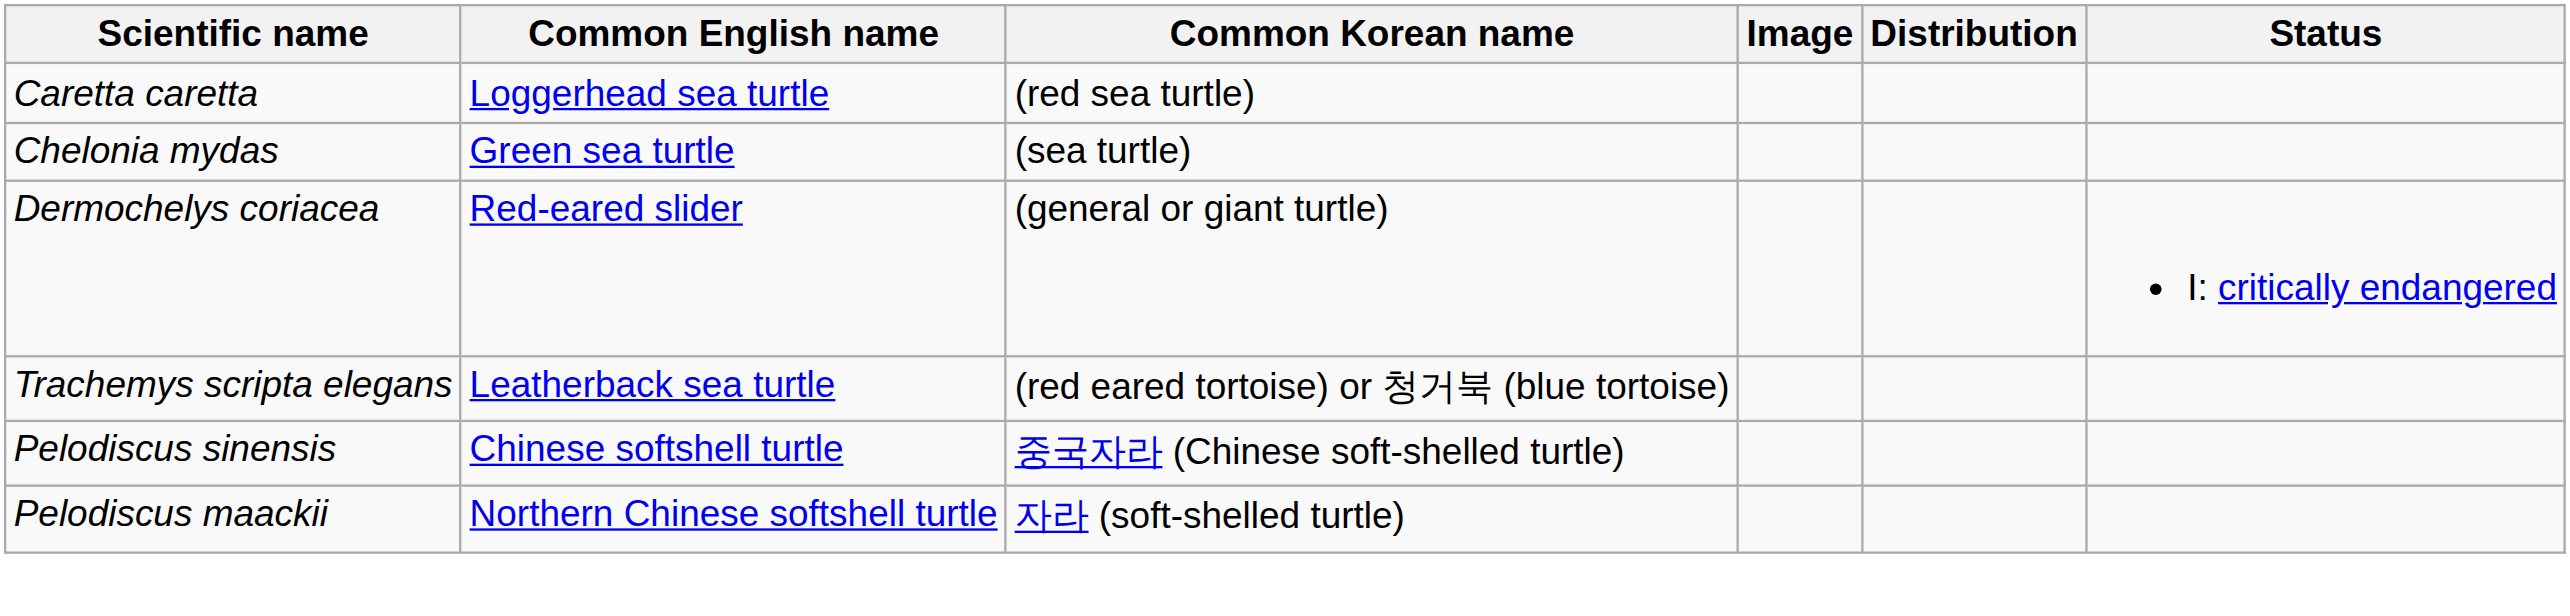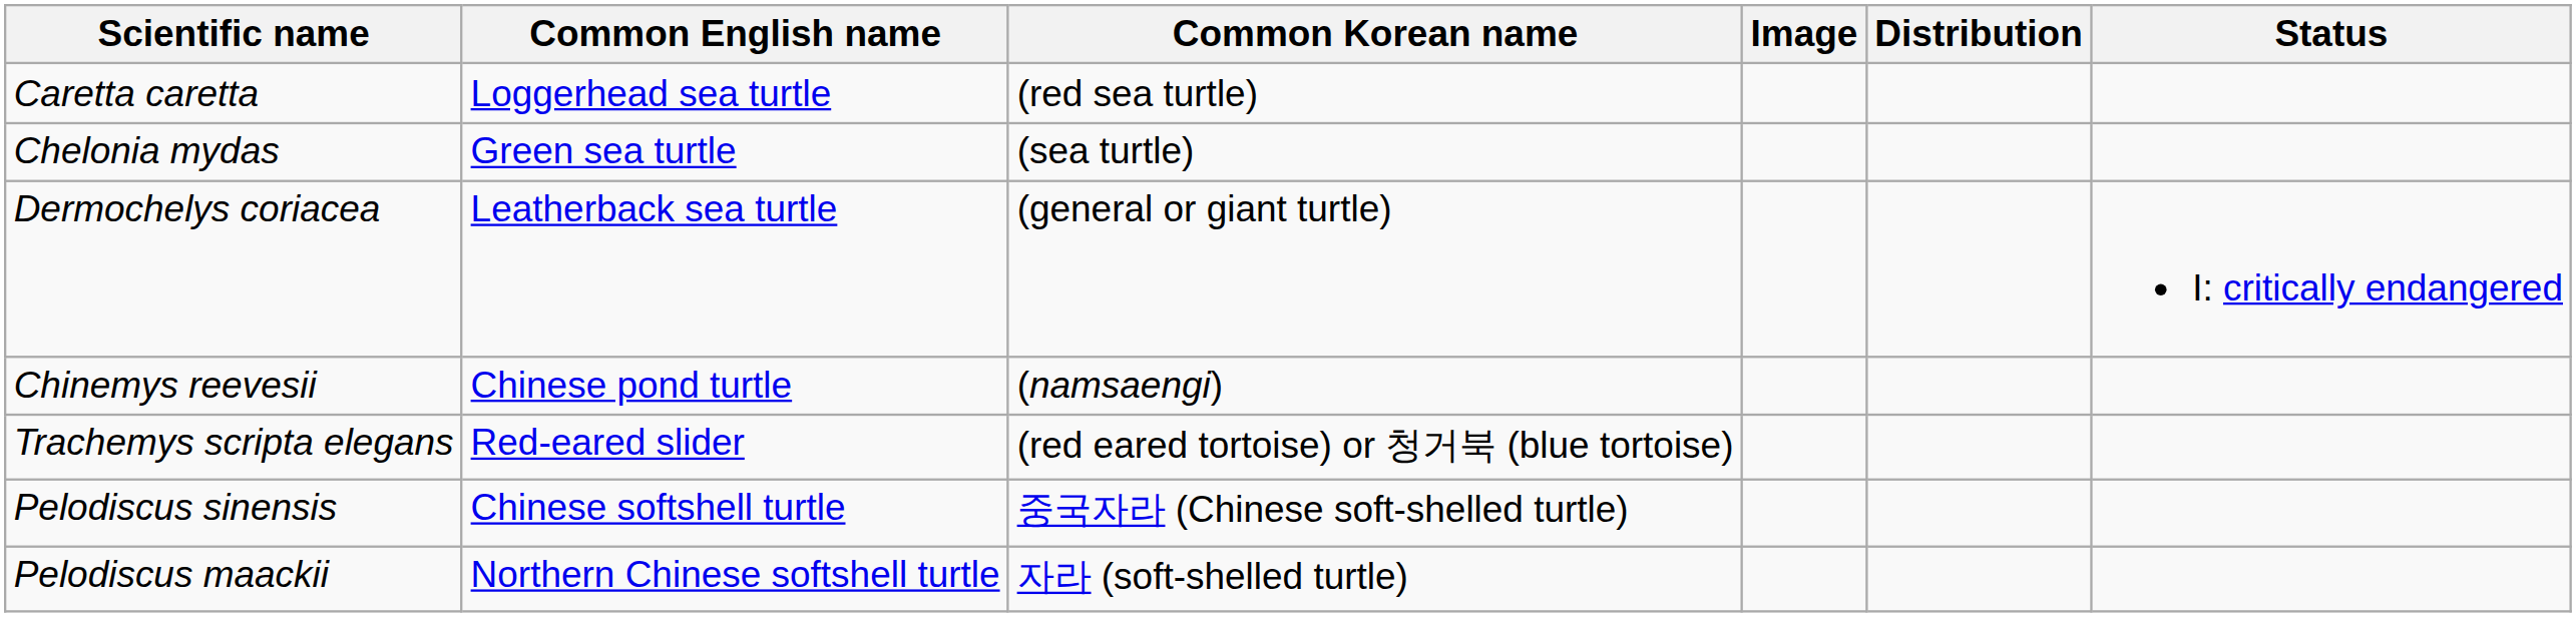Dermochelys coriacea | Common English name: Red-eared slider -> Leatherback sea turtle
+ row: Chinemys reevesii | Chinese pond turtle | (namsaengi)
Trachemys scripta elegans | Common English name: Leatherback sea turtle -> Red-eared slider
